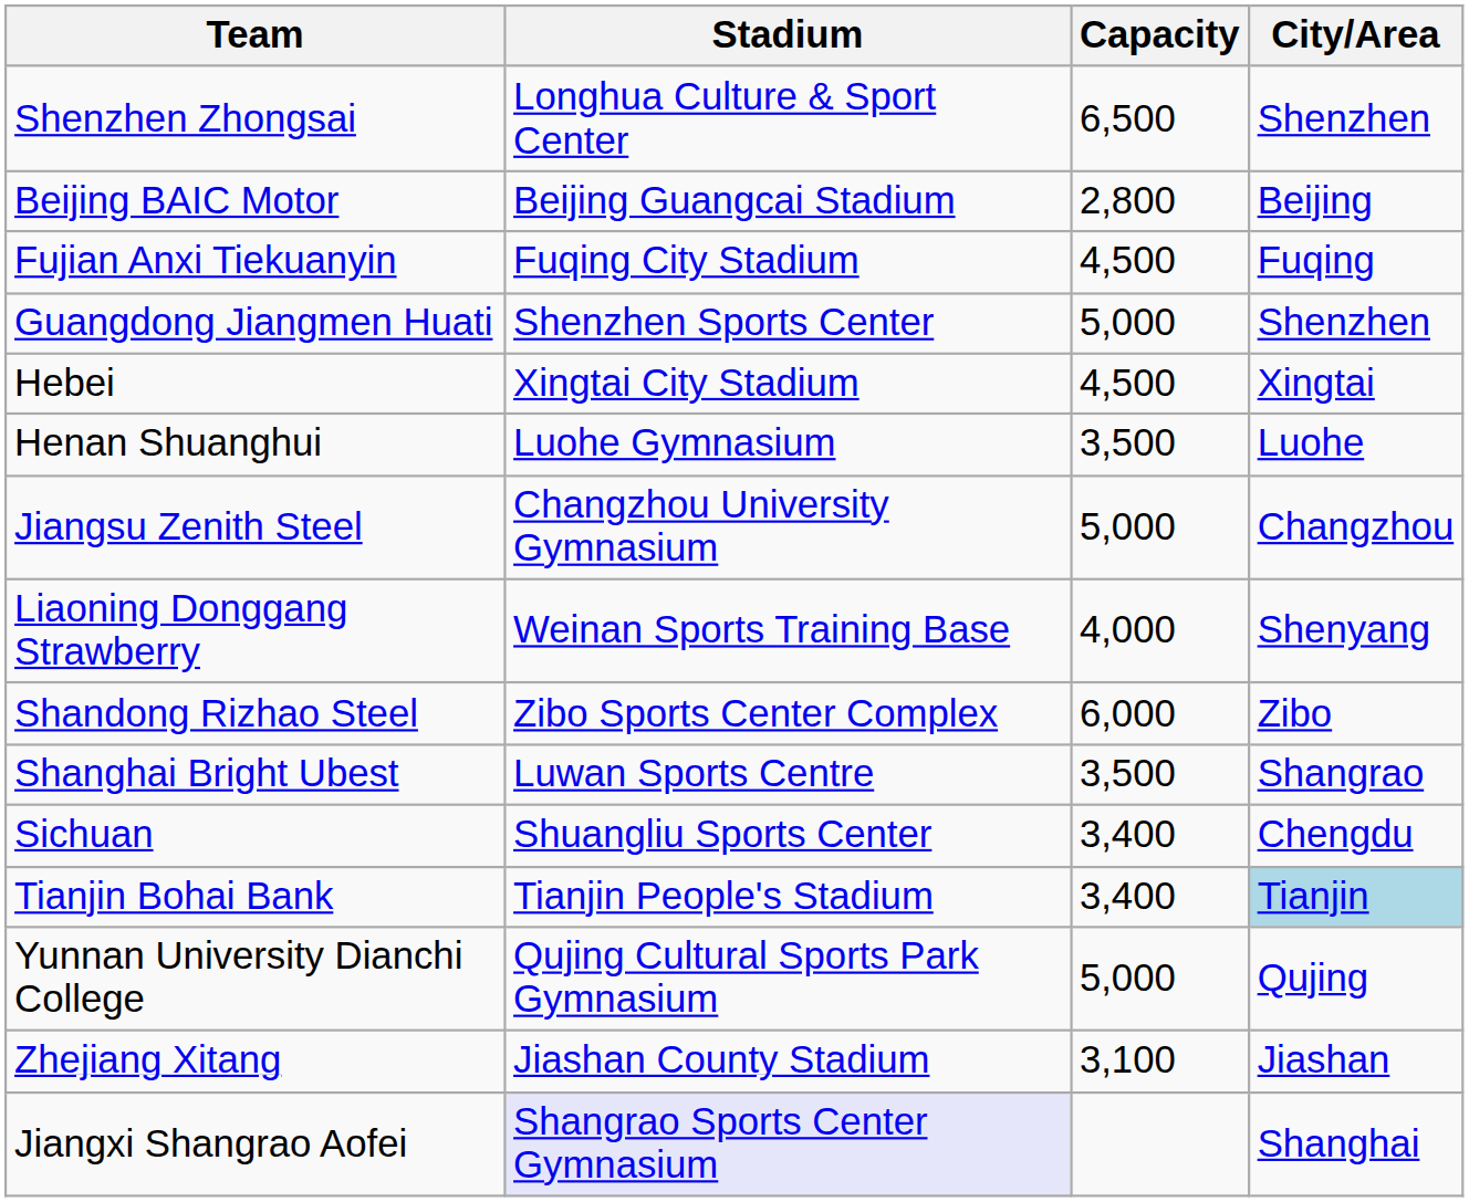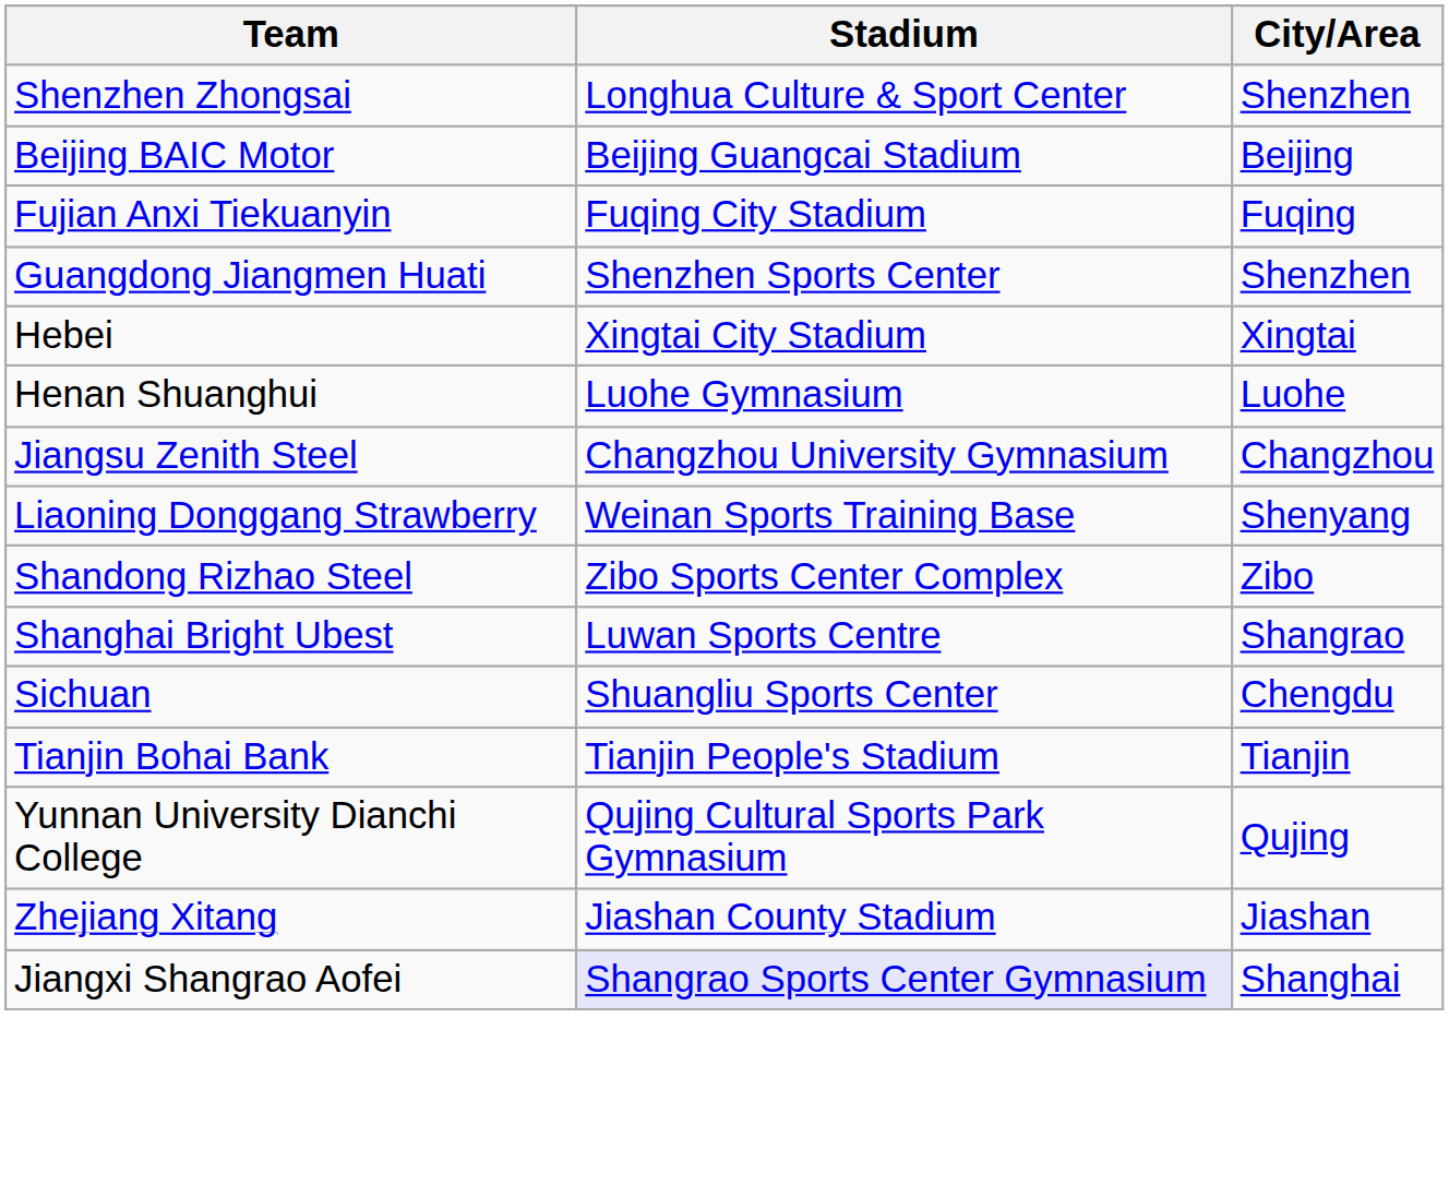- column: Capacity | 6,500 | 2,800 | 4,500 | 5,000 | 4,500 | 3,500 | 5,000 | 4,000 | 6,000 | 3,500 | 3,400 | 3,400 | 5,000 | 3,100
Tianjin Bohai Bank | City/Area: lightblue background -> no background
